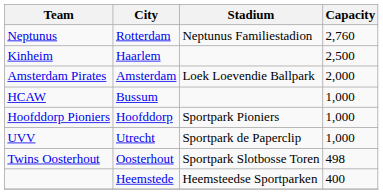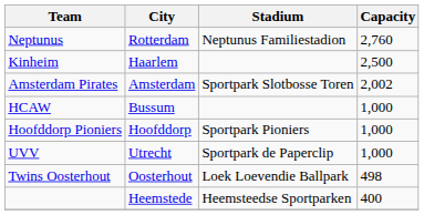Amsterdam Pirates | Stadium: Loek Loevendie Ballpark -> Sportpark Slotbosse Toren
Amsterdam Pirates | Capacity: 2,000 -> 2,002
Twins Oosterhout | Stadium: Sportpark Slotbosse Toren -> Loek Loevendie Ballpark
